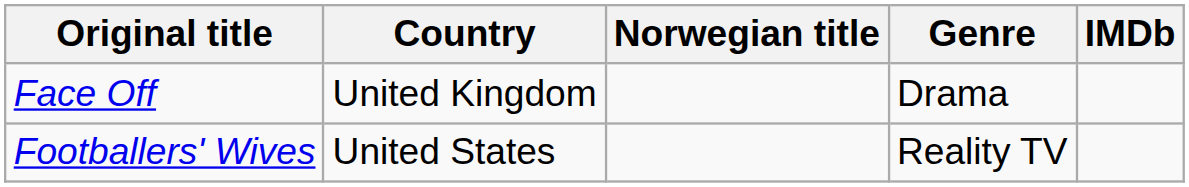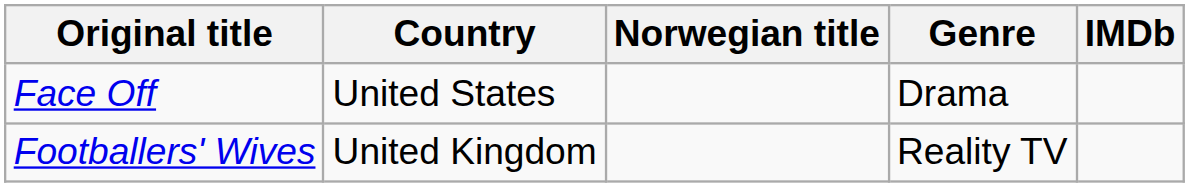Face Off | Country: United Kingdom -> United States
Footballers' Wives | Country: United States -> United Kingdom
